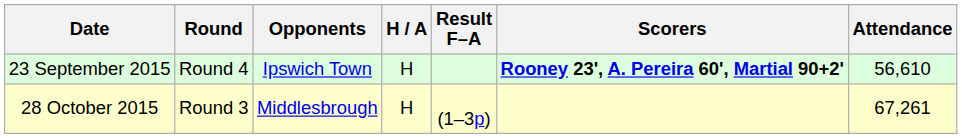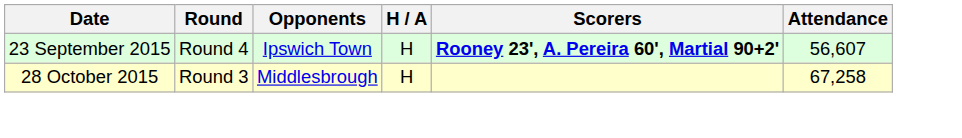- column: Result F–A | (1–3p)
23 September 2015 | Attendance: 56,610 -> 56,607
28 October 2015 | Attendance: 67,261 -> 67,258
